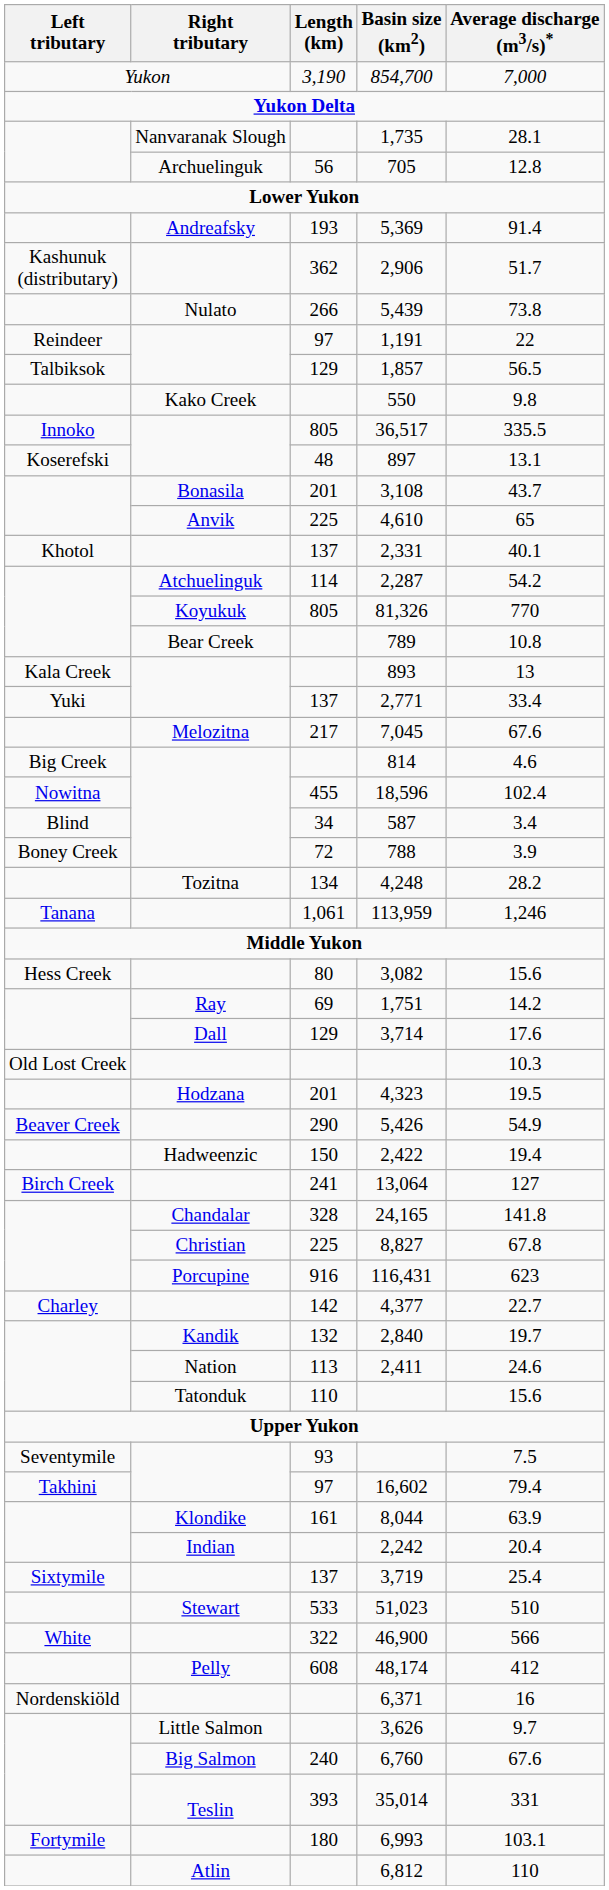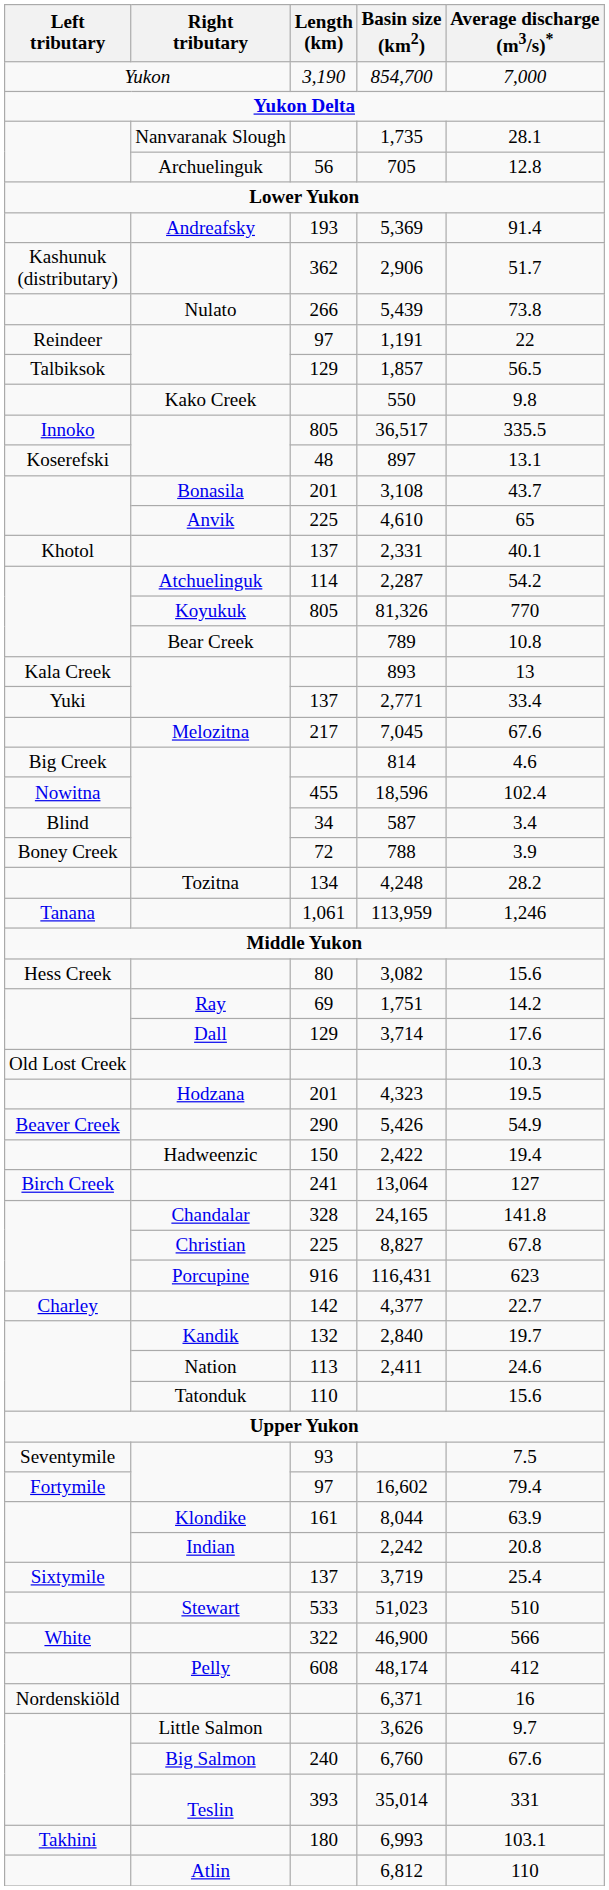16,602 | Left tributary: Takhini -> Fortymile
2,242 | Average discharge (m3/s)*: 20.4 -> 20.8
6,993 | Left tributary: Fortymile -> Takhini
